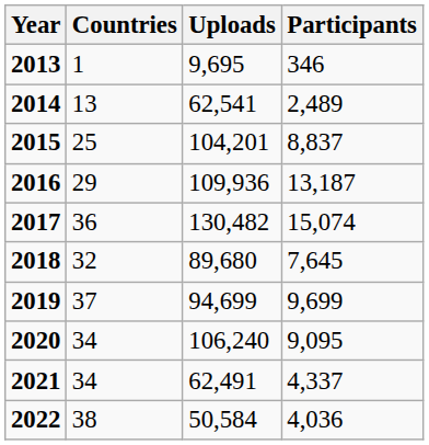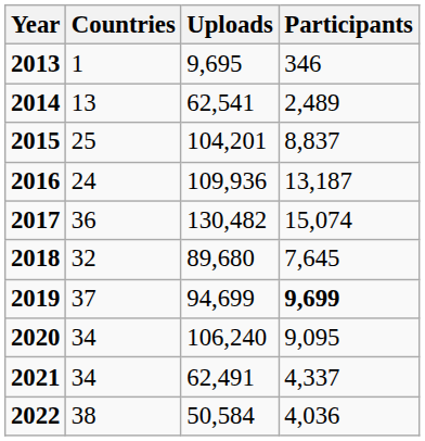2016 | Countries: 29 -> 24
2019 | Participants: normal -> bold
